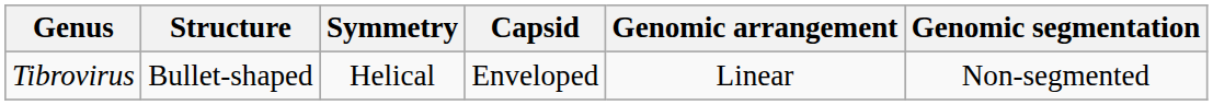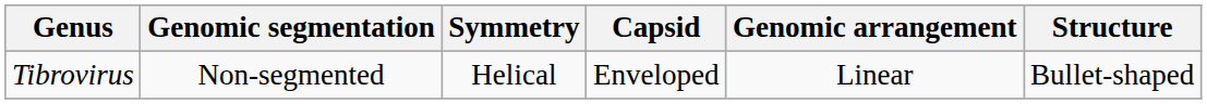columns swapped: Structure <-> Genomic segmentation
